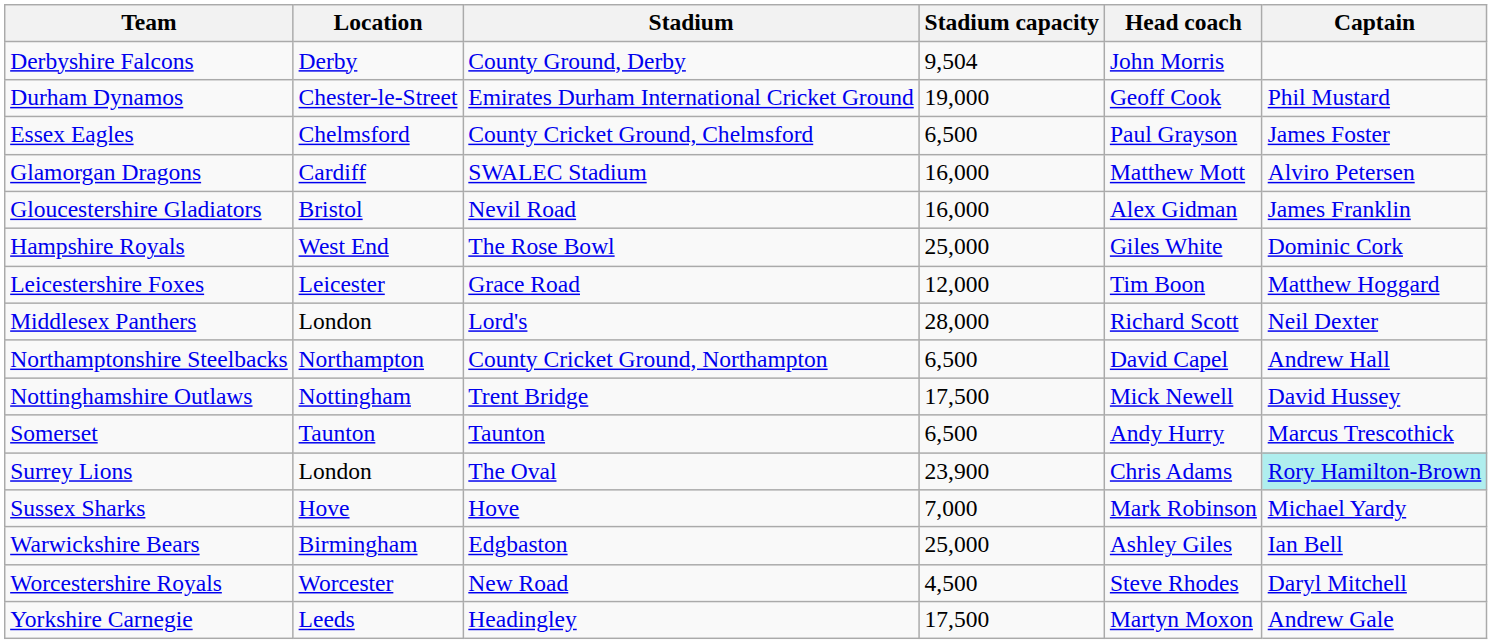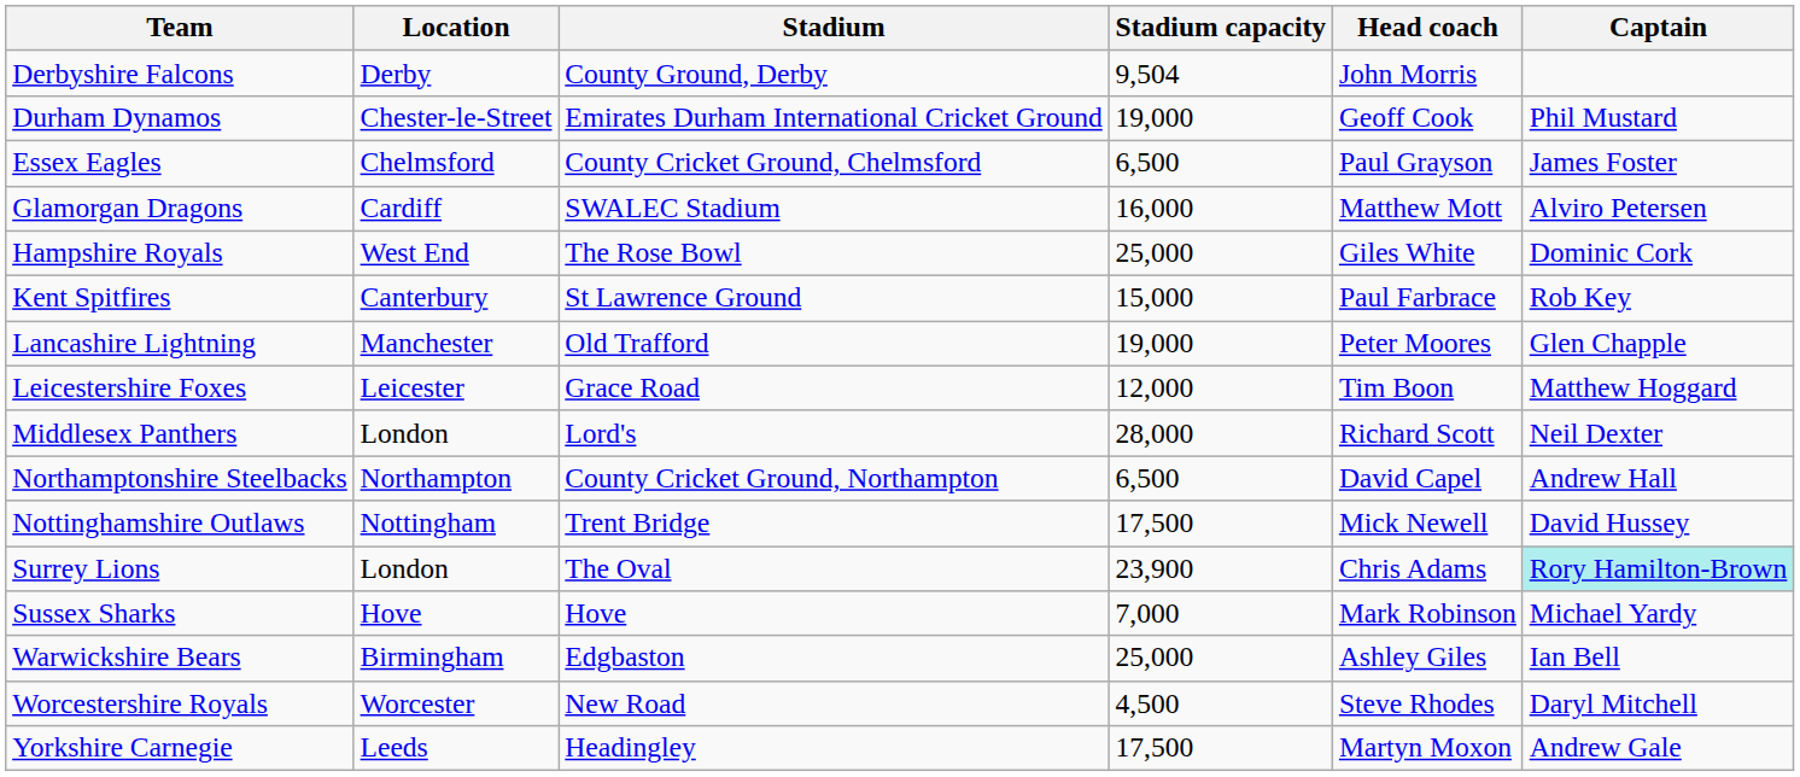- row: Gloucestershire Gladiators | Bristol | Nevil Road | 16,000 | Alex Gidman | James Franklin
+ row: Kent Spitfires | Canterbury | St Lawrence Ground | 15,000 | Paul Farbrace | Rob Key
+ row: Lancashire Lightning | Manchester | Old Trafford | 19,000 | Peter Moores | Glen Chapple
- row: Somerset | Taunton | Taunton | 6,500 | Andy Hurry | Marcus Trescothick
